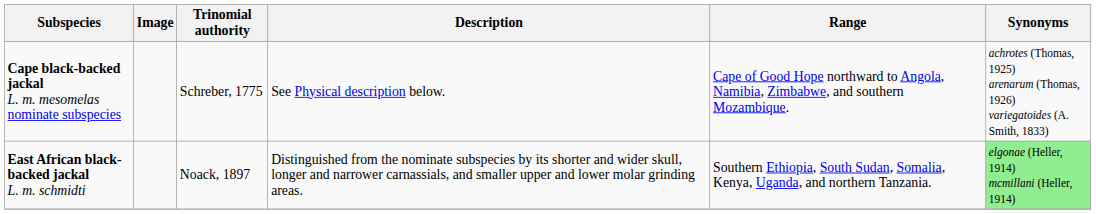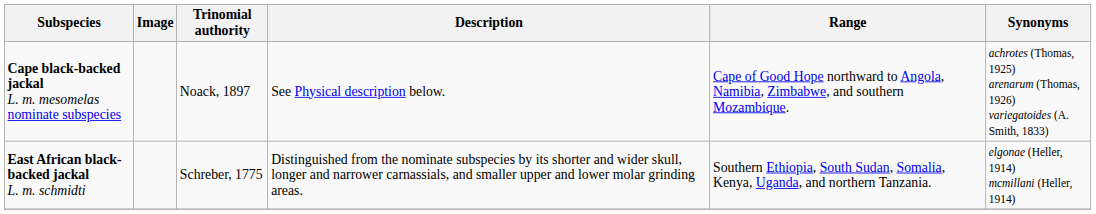Cape black-backed jackal L. m. mesomelas nominate subspecies | Trinomial authority: Schreber, 1775 -> Noack, 1897
East African black-backed jackal L. m. schmidti | Trinomial authority: Noack, 1897 -> Schreber, 1775
East African black-backed jackal L. m. schmidti | Synonyms: lightgreen background -> no background
